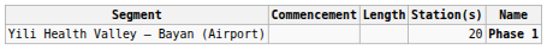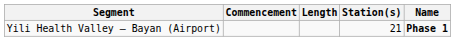Yili Health Valley — Bayan (Airport) | Station(s): 20 -> 21
